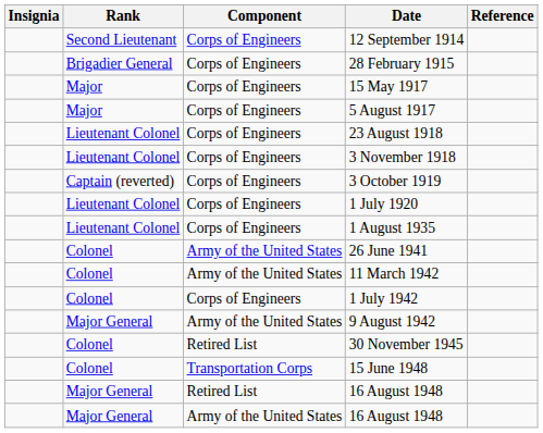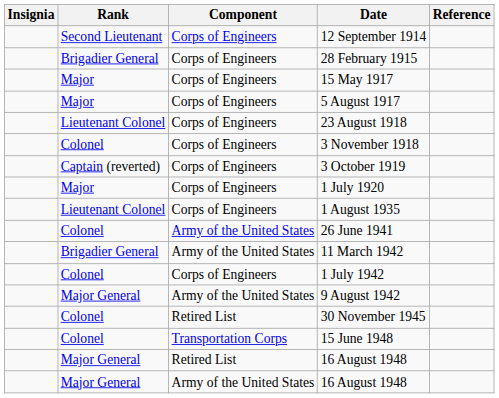3 November 1918 | Rank: Lieutenant Colonel -> Colonel
1 July 1920 | Rank: Lieutenant Colonel -> Major
11 March 1942 | Rank: Colonel -> Brigadier General
